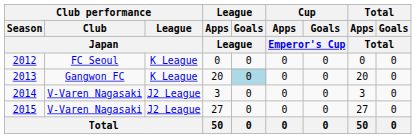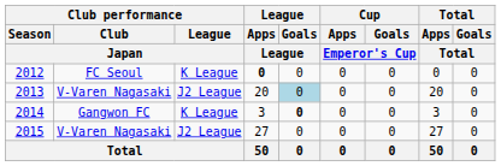2012 | League / Apps / League: normal -> bold
2013 | Club performance / Club / Japan: Gangwon FC -> V-Varen Nagasaki
2013 | Club performance / League / Japan: K League -> J2 League
2014 | Club performance / Club / Japan: V-Varen Nagasaki -> Gangwon FC
2014 | Club performance / League / Japan: J2 League -> K League
2014 | League / Goals / League: normal -> bold
